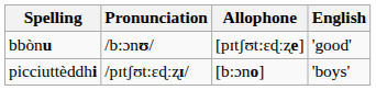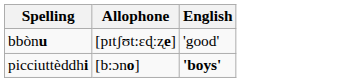- column: Pronunciation | /b:ɔnʊ/ | /pɪtʃʊt:ɛɖːʐɪ/
picciuttèddhi | English: normal -> bold
